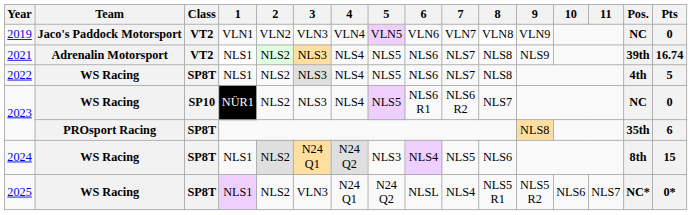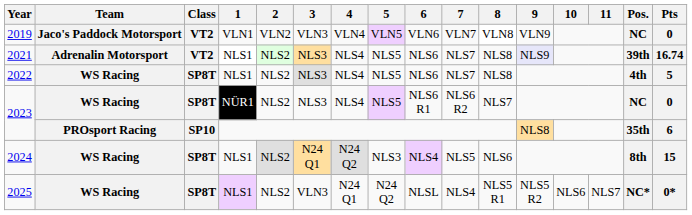2021 | 9: no background -> lavender background
2023 / WS Racing | Class: SP10 -> SP8T
2023 / PROsport Racing | Class: SP8T -> SP10
